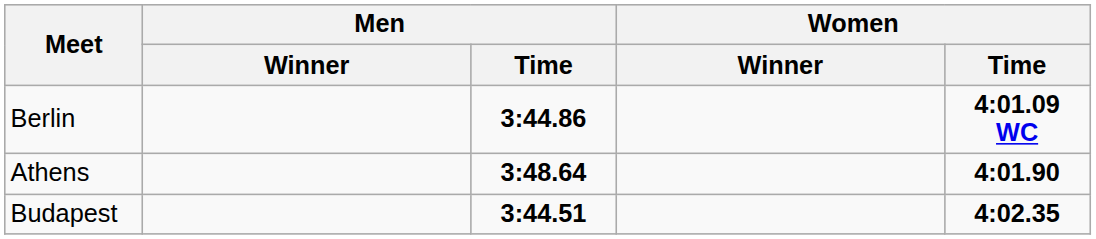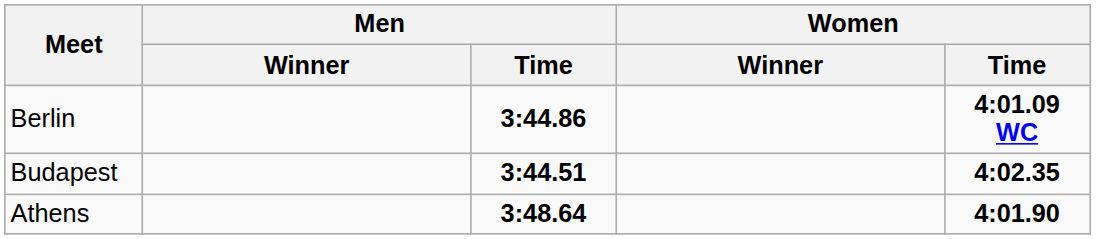rows swapped: Athens <-> Budapest
